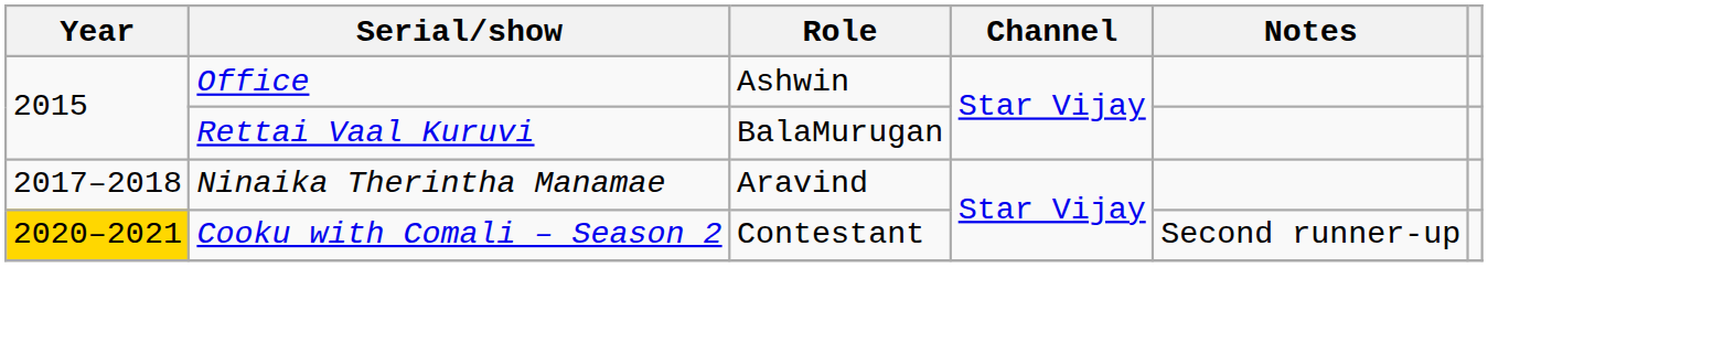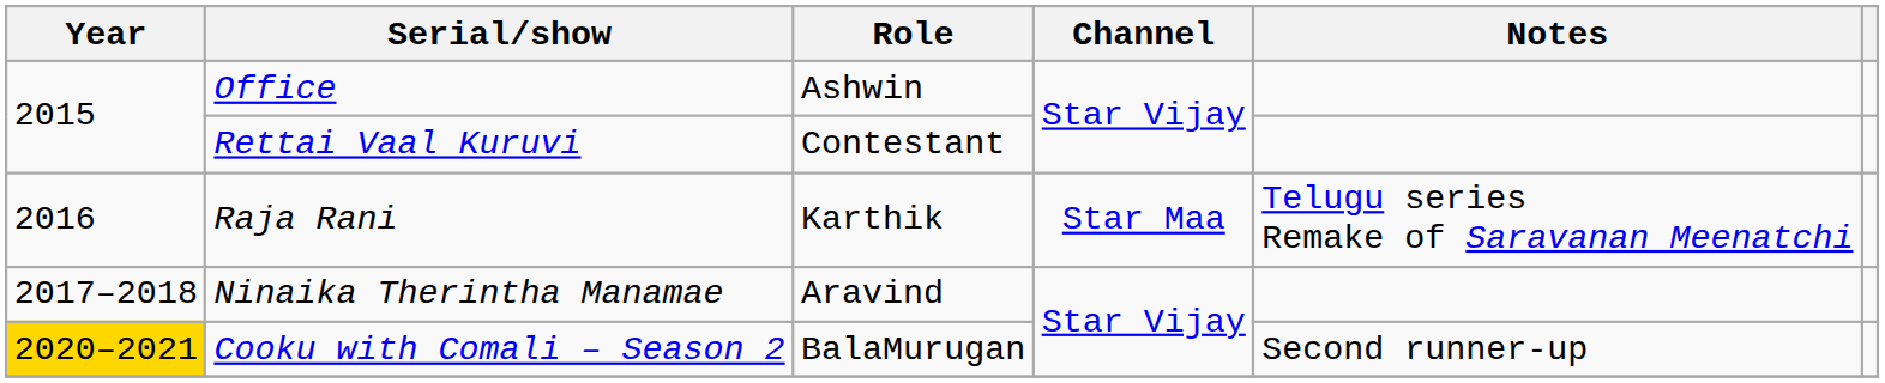Rettai Vaal Kuruvi | Role: BalaMurugan -> Contestant
+ row: 2016 | Raja Rani | Karthik | Star Maa | Telugu series Remake of Saravanan Meenatchi
Cooku with Comali – Season 2 | Role: Contestant -> BalaMurugan
